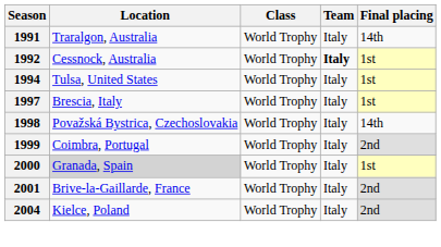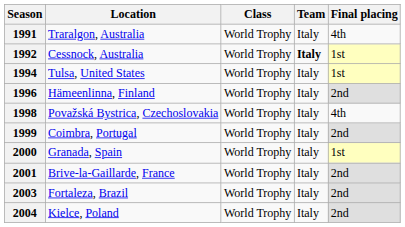1991 | Final placing: 14th -> 4th
+ row: 1996 | Hämeenlinna, Finland | World Trophy | Italy | 2nd
- row: 1997 | Brescia, Italy | World Trophy | Italy | 1st
1998 | Final placing: 14th -> 4th
2000 | Location: lightgrey background -> no background
+ row: 2003 | Fortaleza, Brazil | World Trophy | Italy | 2nd
